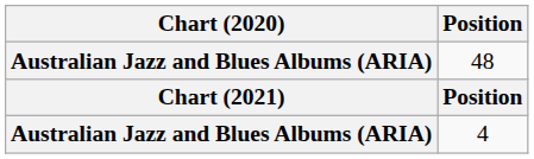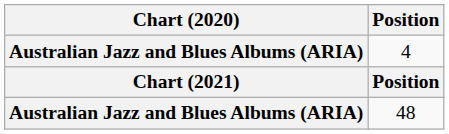rows swapped: 4 <-> 48
